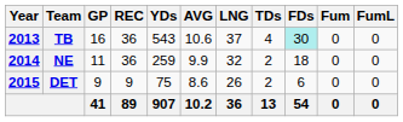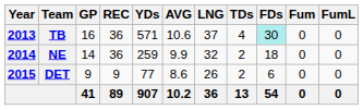TB | YDs: 543 -> 571
NE | GP: 11 -> 14
DET | YDs: 75 -> 77
